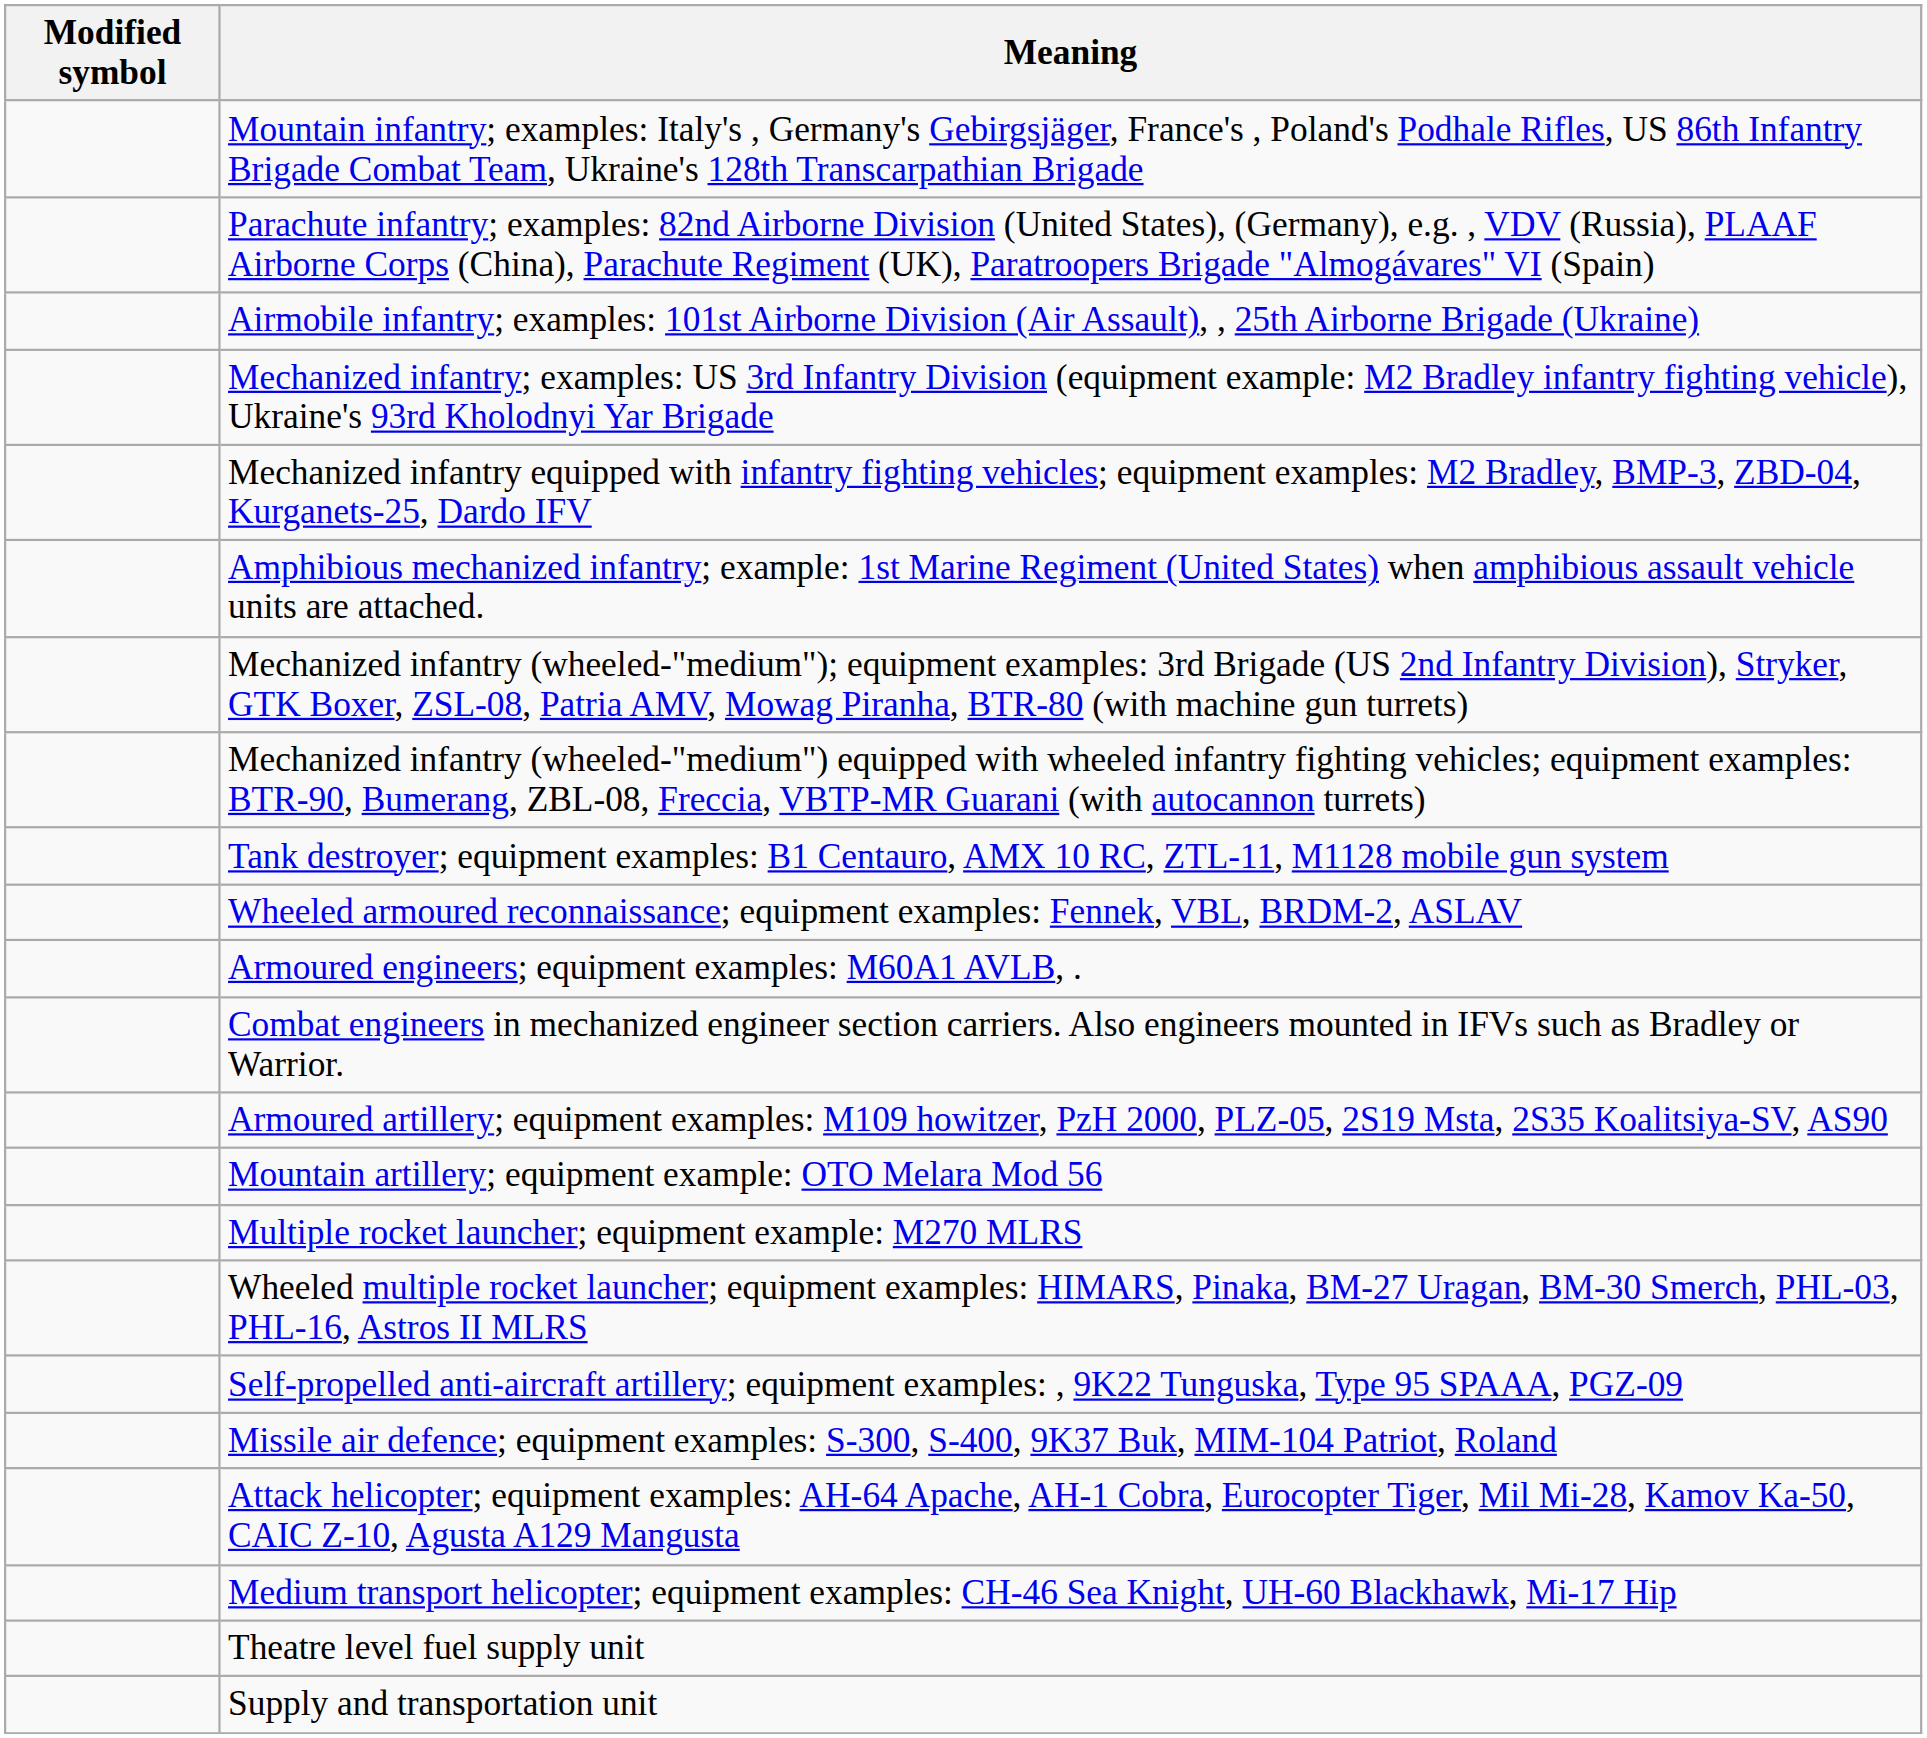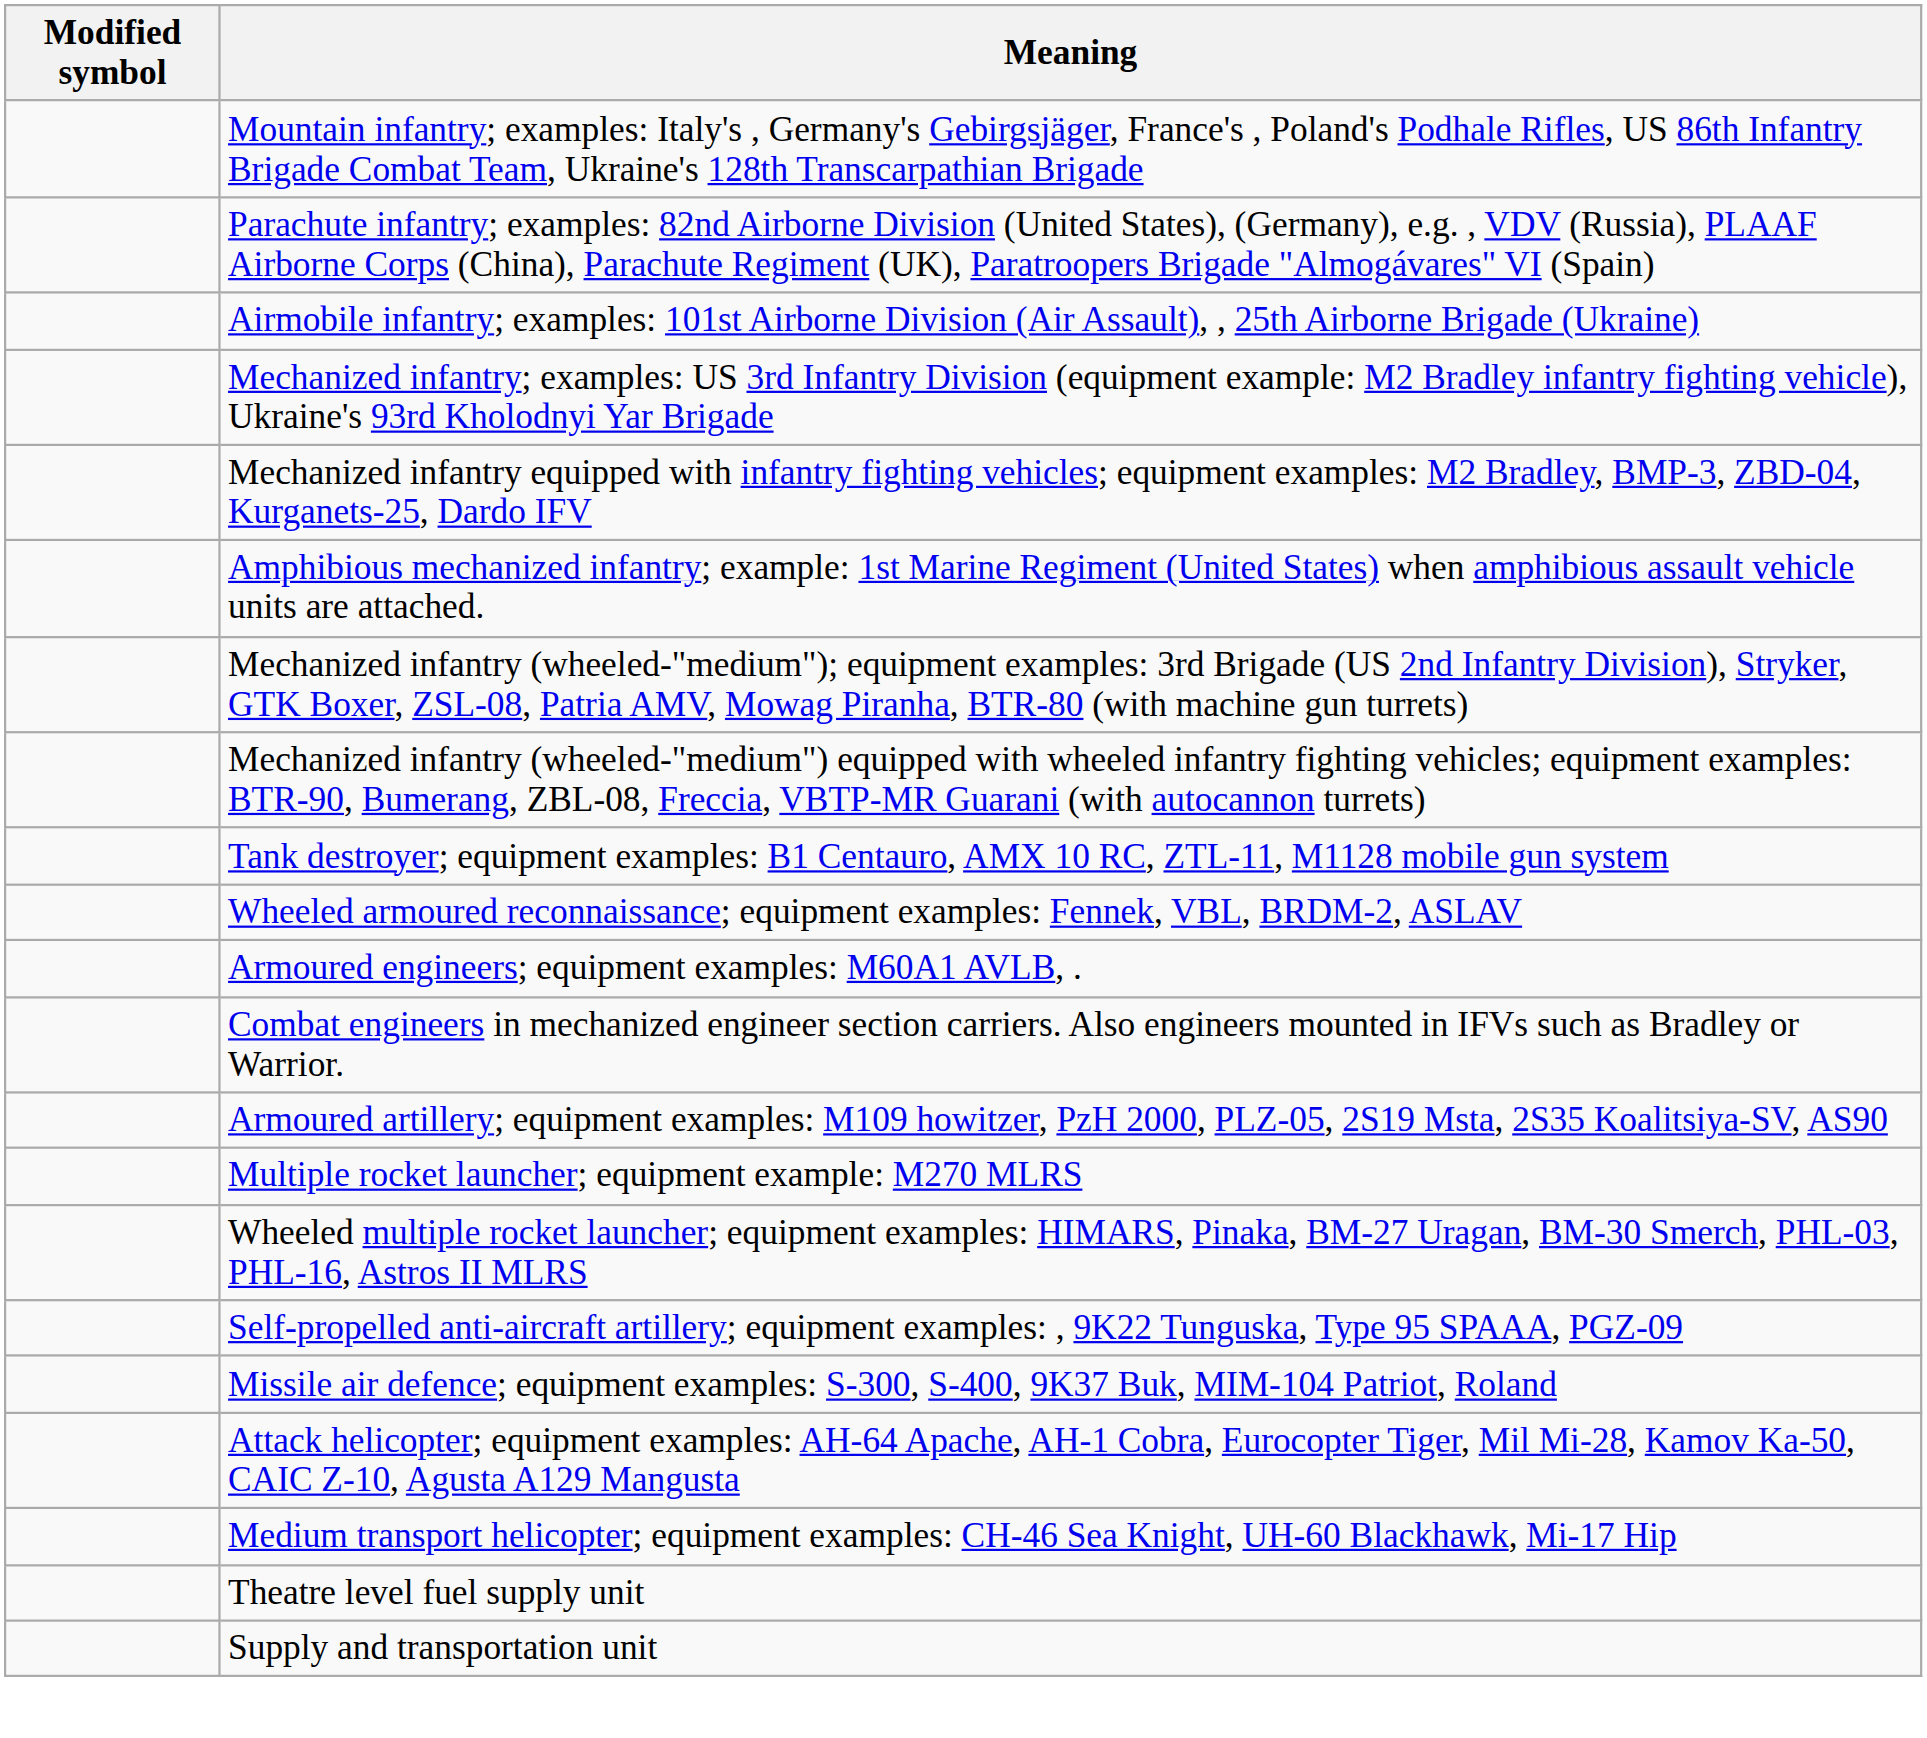- row: Mountain artillery; equipment example: OTO Melara Mod 56
